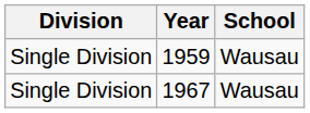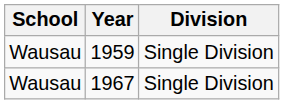columns swapped: School <-> Division
